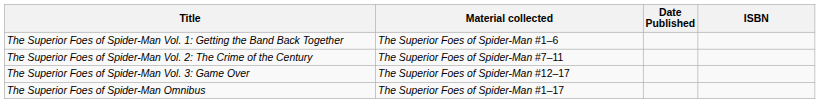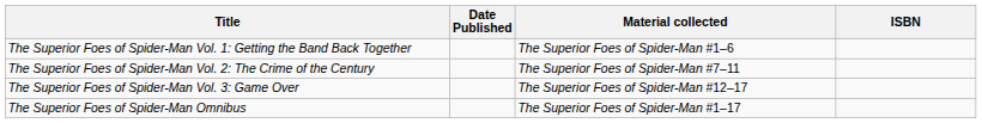columns swapped: Material collected <-> Date Published
